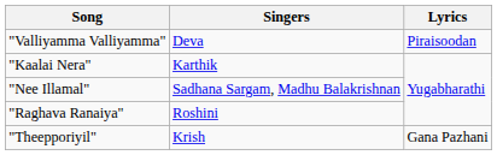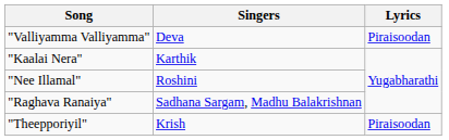"Nee Illamal" | Singers: Sadhana Sargam, Madhu Balakrishnan -> Roshini
"Raghava Ranaiya" | Singers: Roshini -> Sadhana Sargam, Madhu Balakrishnan
"Theepporiyil" | Lyrics: Gana Pazhani -> Piraisoodan
